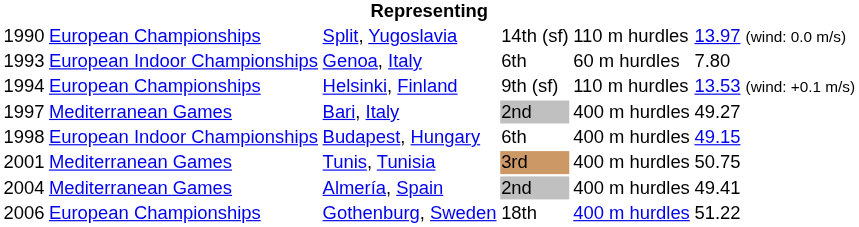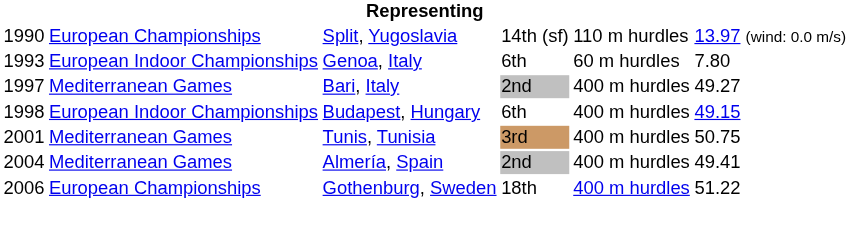- row: 1994 | European Championships | Helsinki, Finland | 9th (sf) | 110 m hurdles | 13.53 (wind: +0.1 m/s)
